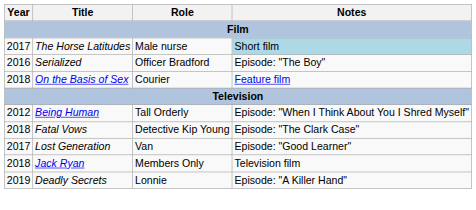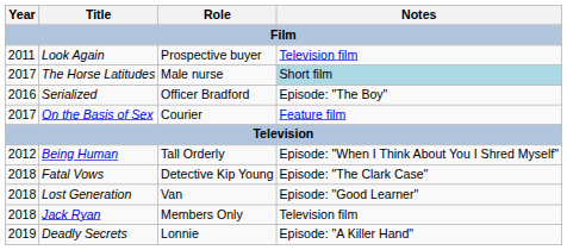+ row: 2011 | Look Again | Prospective buyer | Television film
On the Basis of Sex | Year: 2018 -> 2017
Lost Generation | Year: 2017 -> 2018
